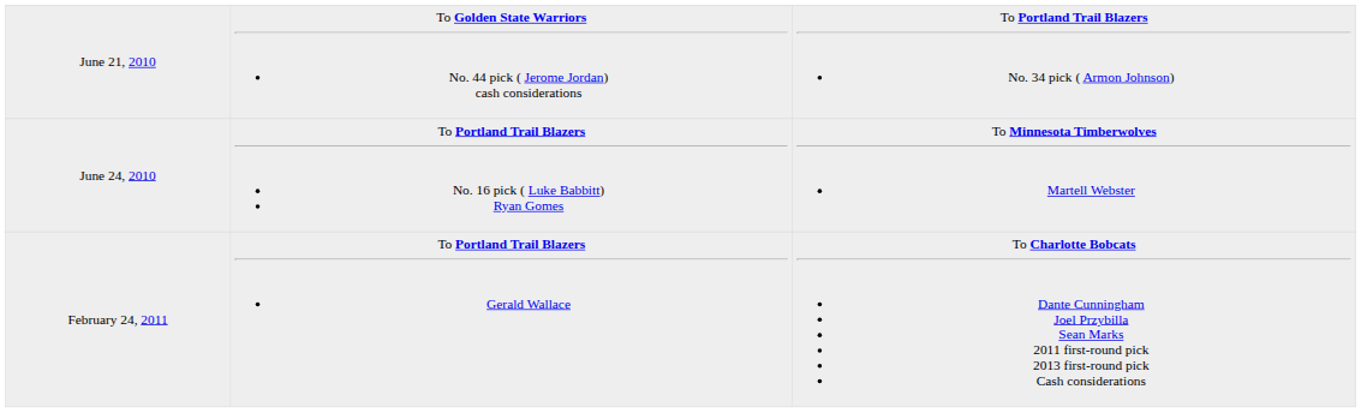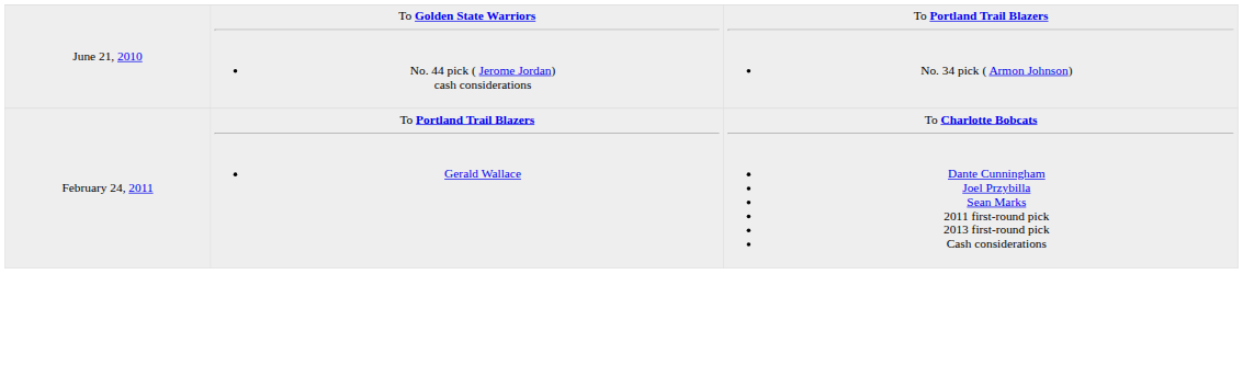- row: June 24, 2010 | To Portland Trail Blazers No. 16 pick ( Luke Babbitt) Ryan Gomes | To Minnesota Timberwolves Martell Webster
